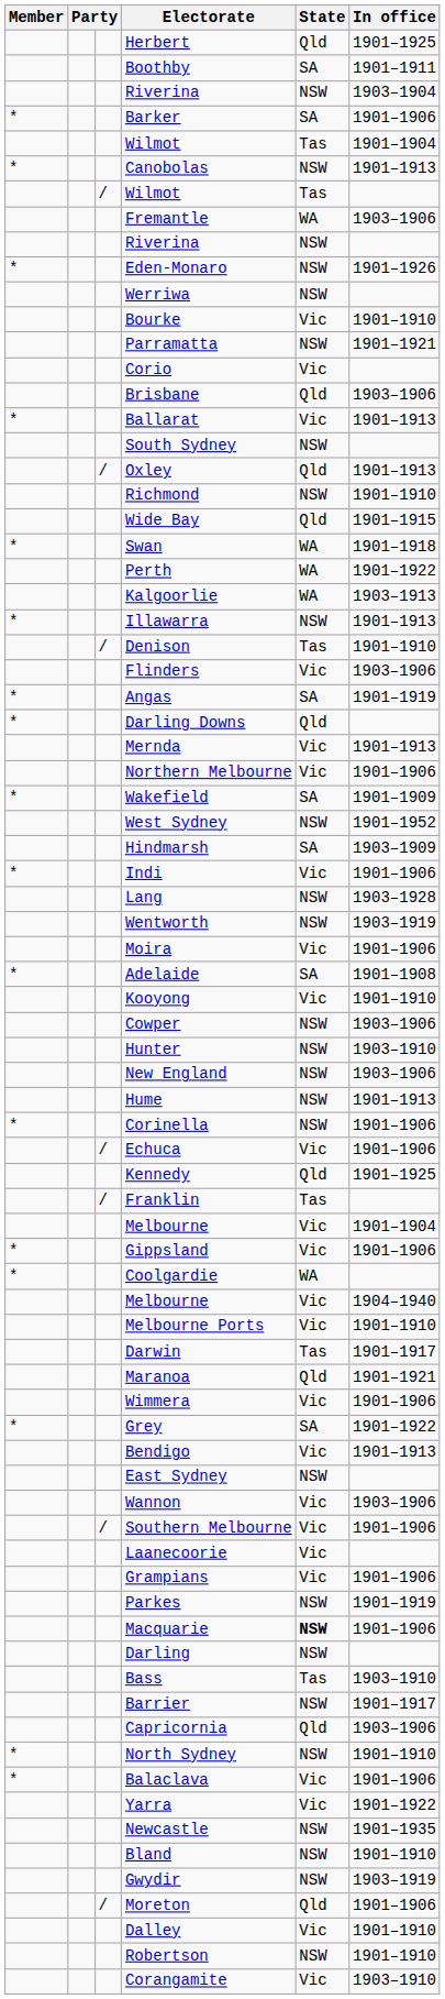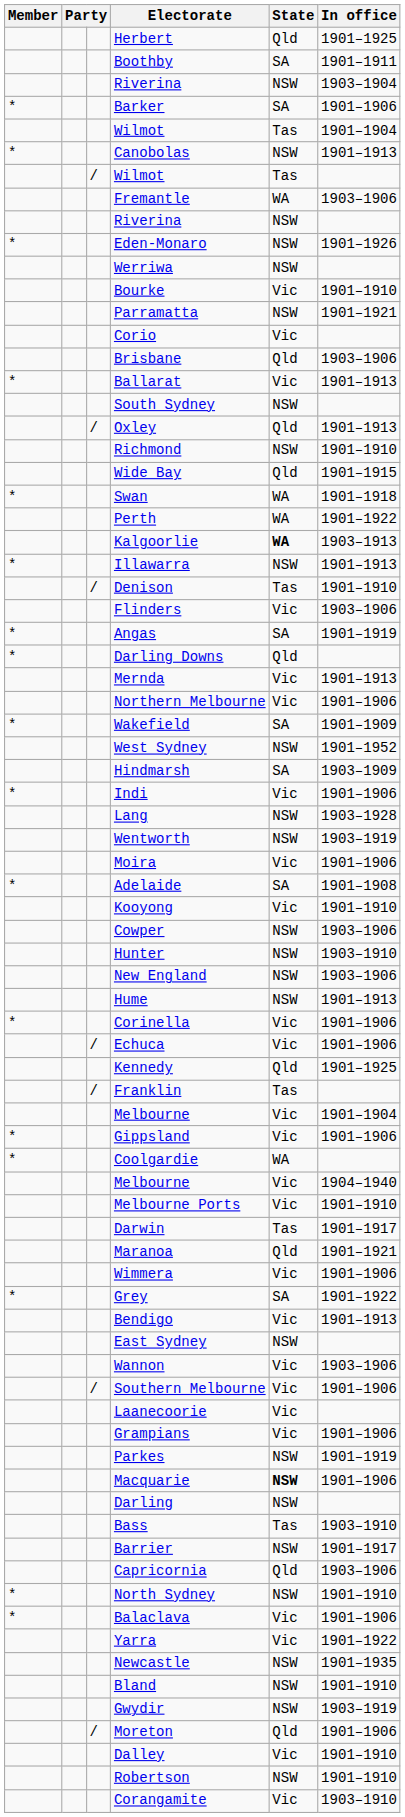Kalgoorlie | State: normal -> bold
Corinella | State: NSW -> Vic
